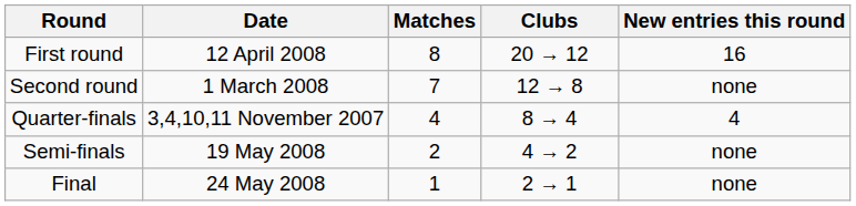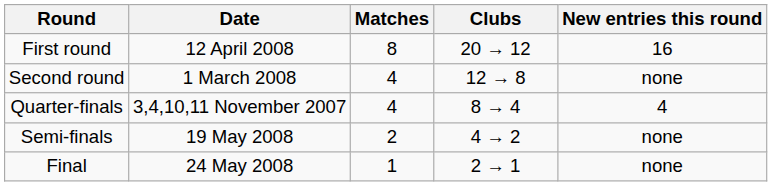Second round | Matches: 7 -> 4
